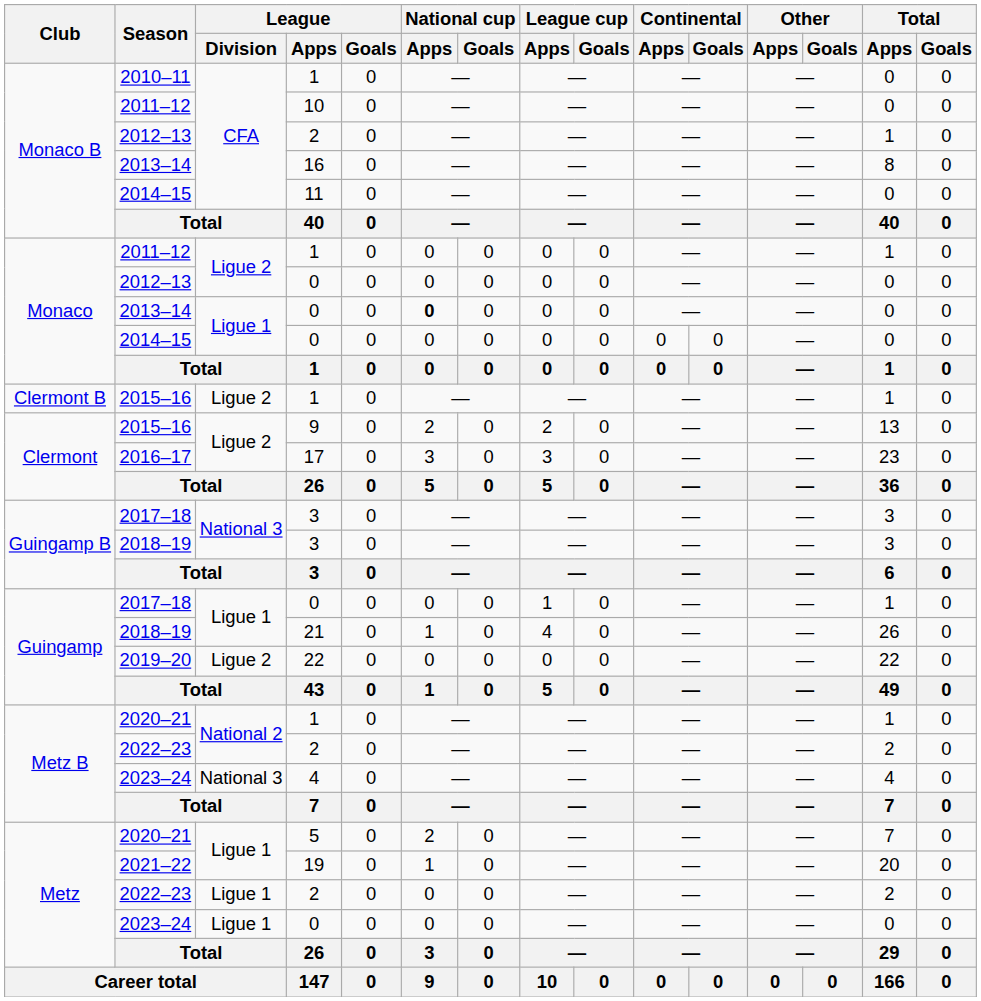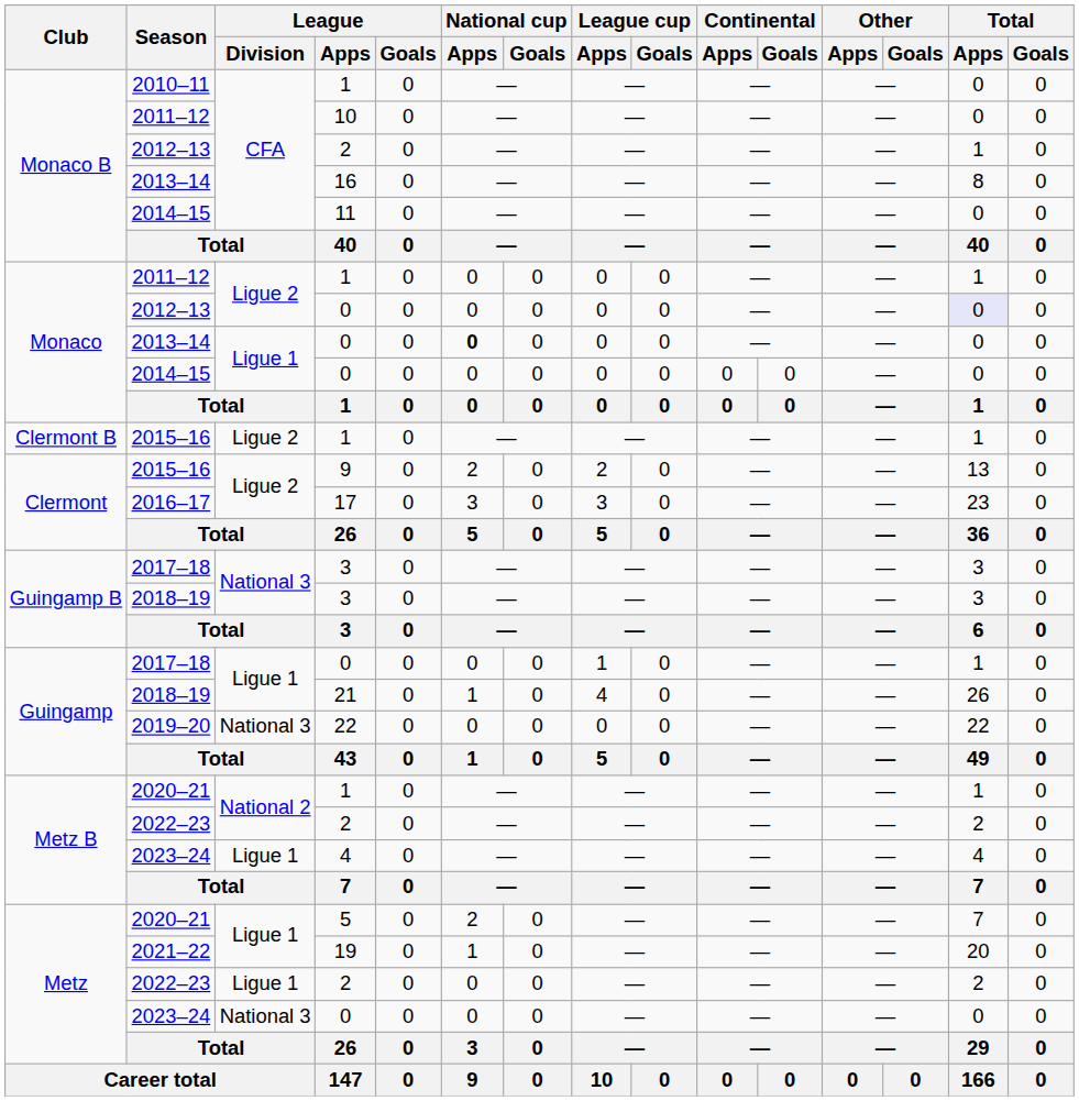Monaco / 2012–13 | Total / Apps: no background -> lavender background
2019–20 | League / Division: Ligue 2 -> National 3
Metz B / 2023–24 | League / Division: National 3 -> Ligue 1
Metz / 2023–24 | League / Division: Ligue 1 -> National 3
